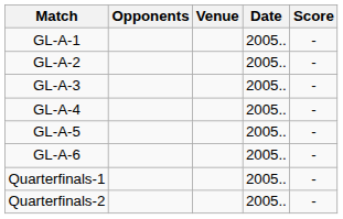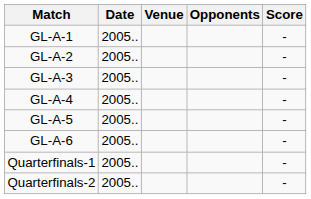columns swapped: Date <-> Opponents
